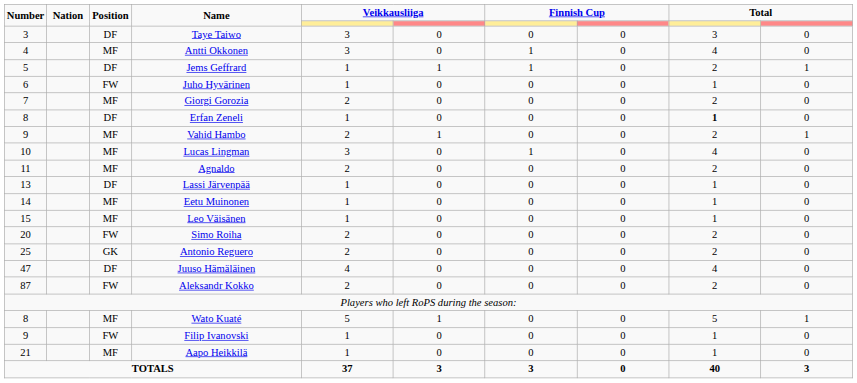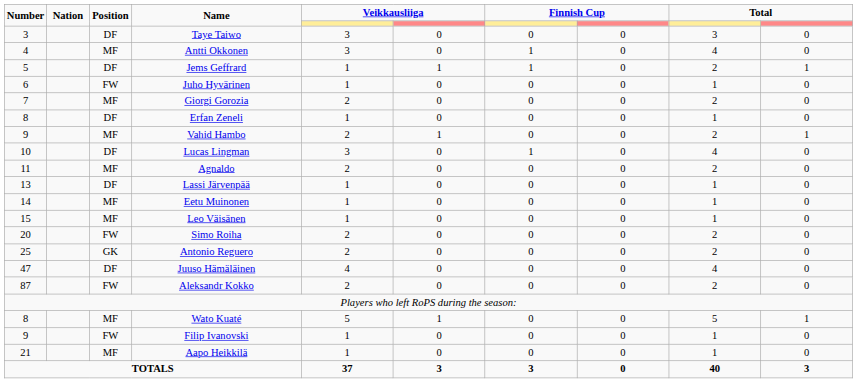Erfan Zeneli | column 9: bold -> normal
Lucas Lingman | Position: MF -> DF
